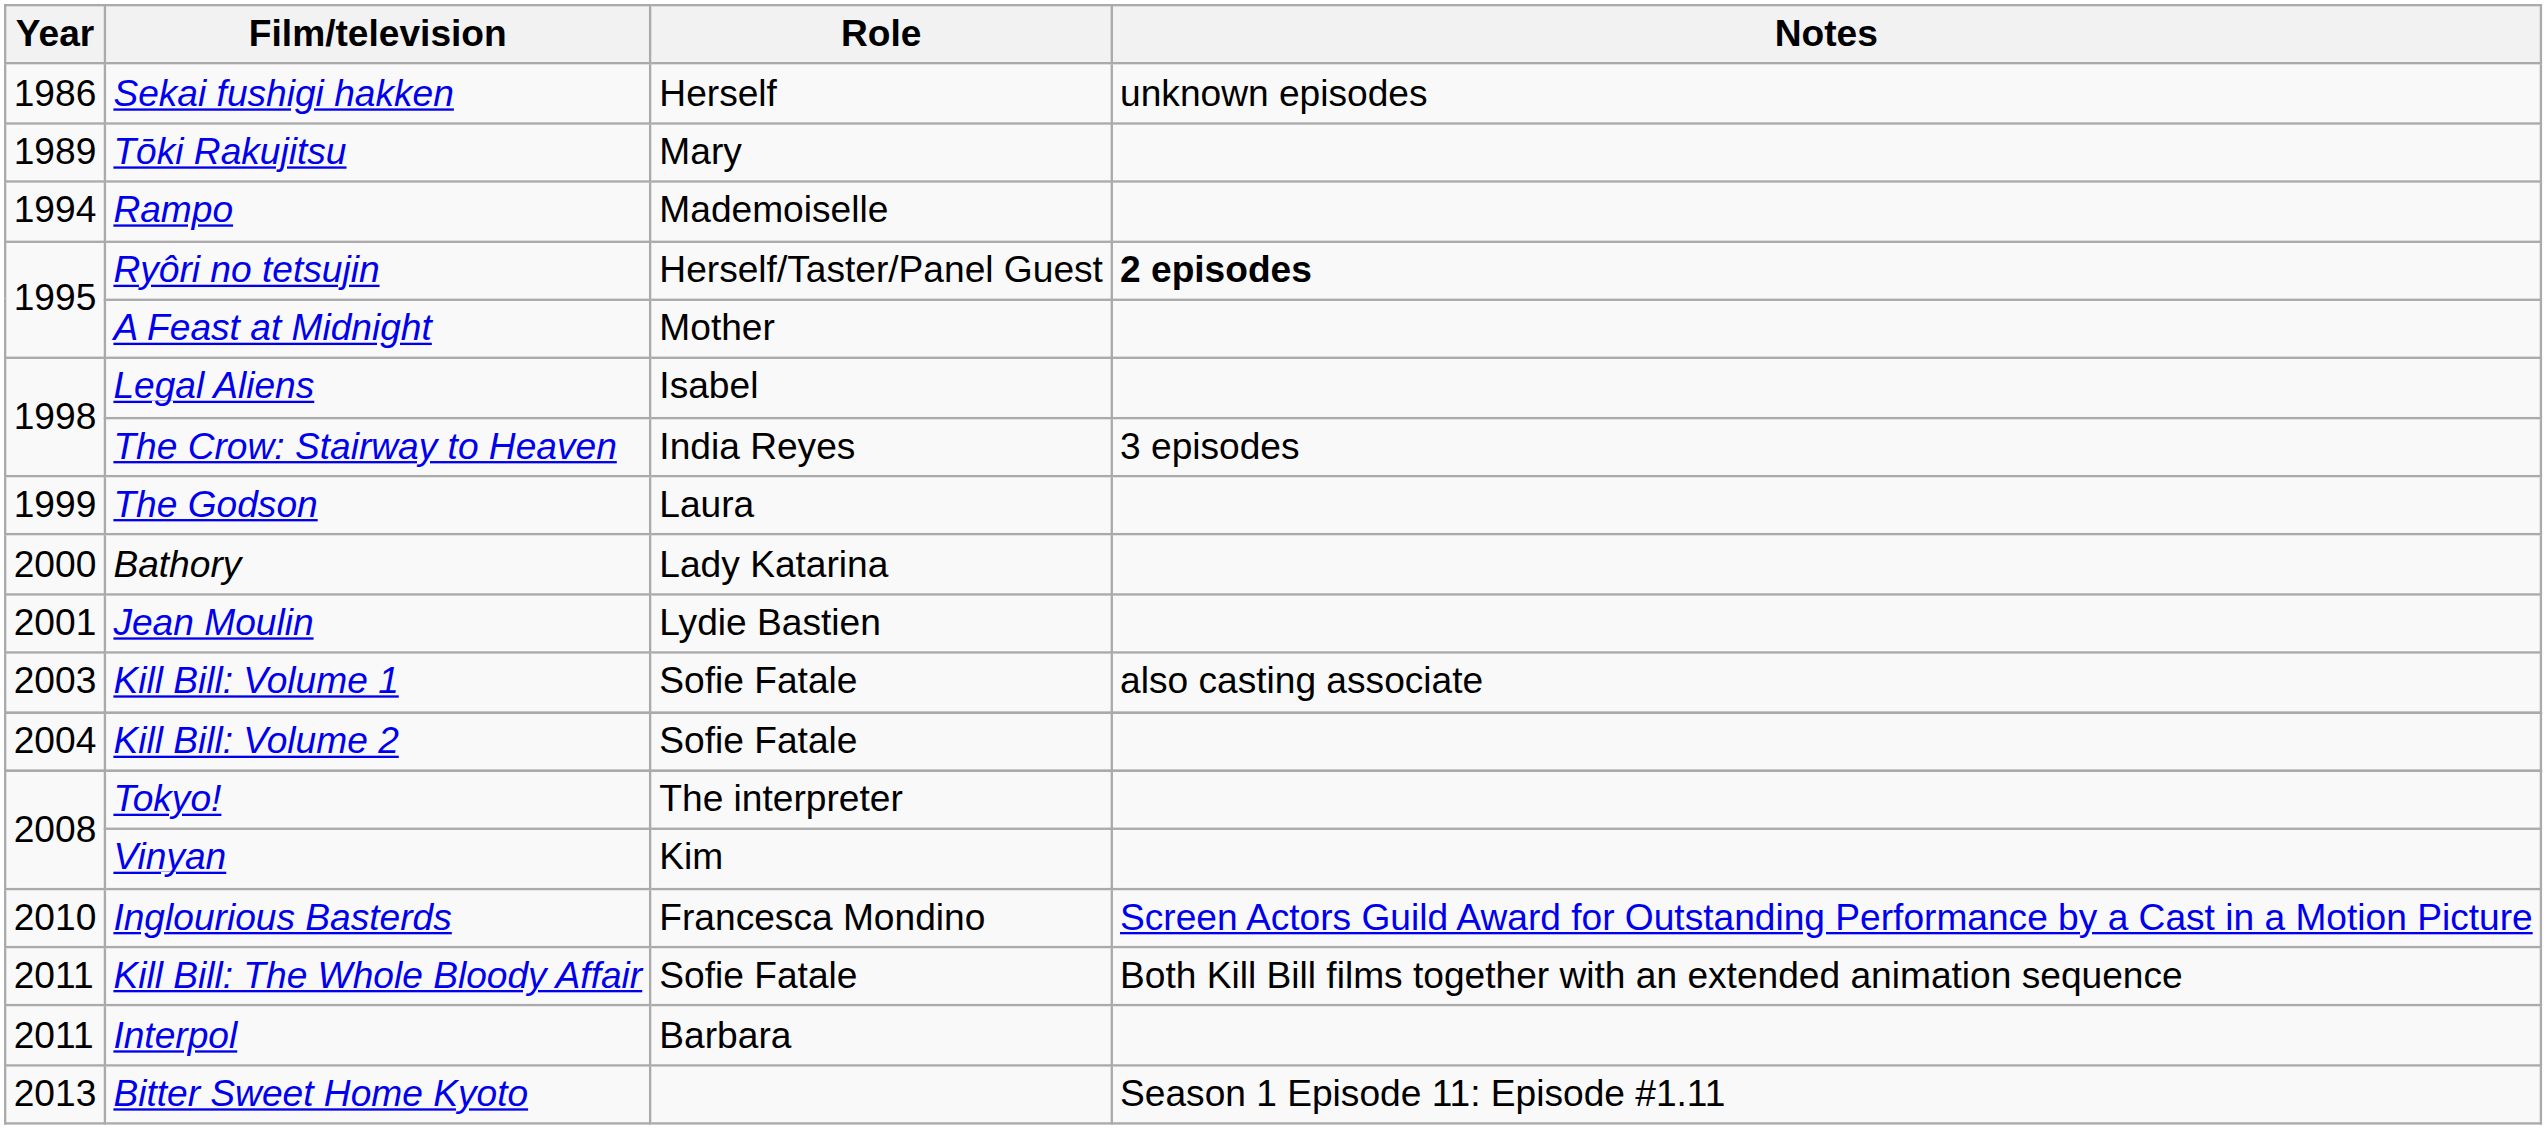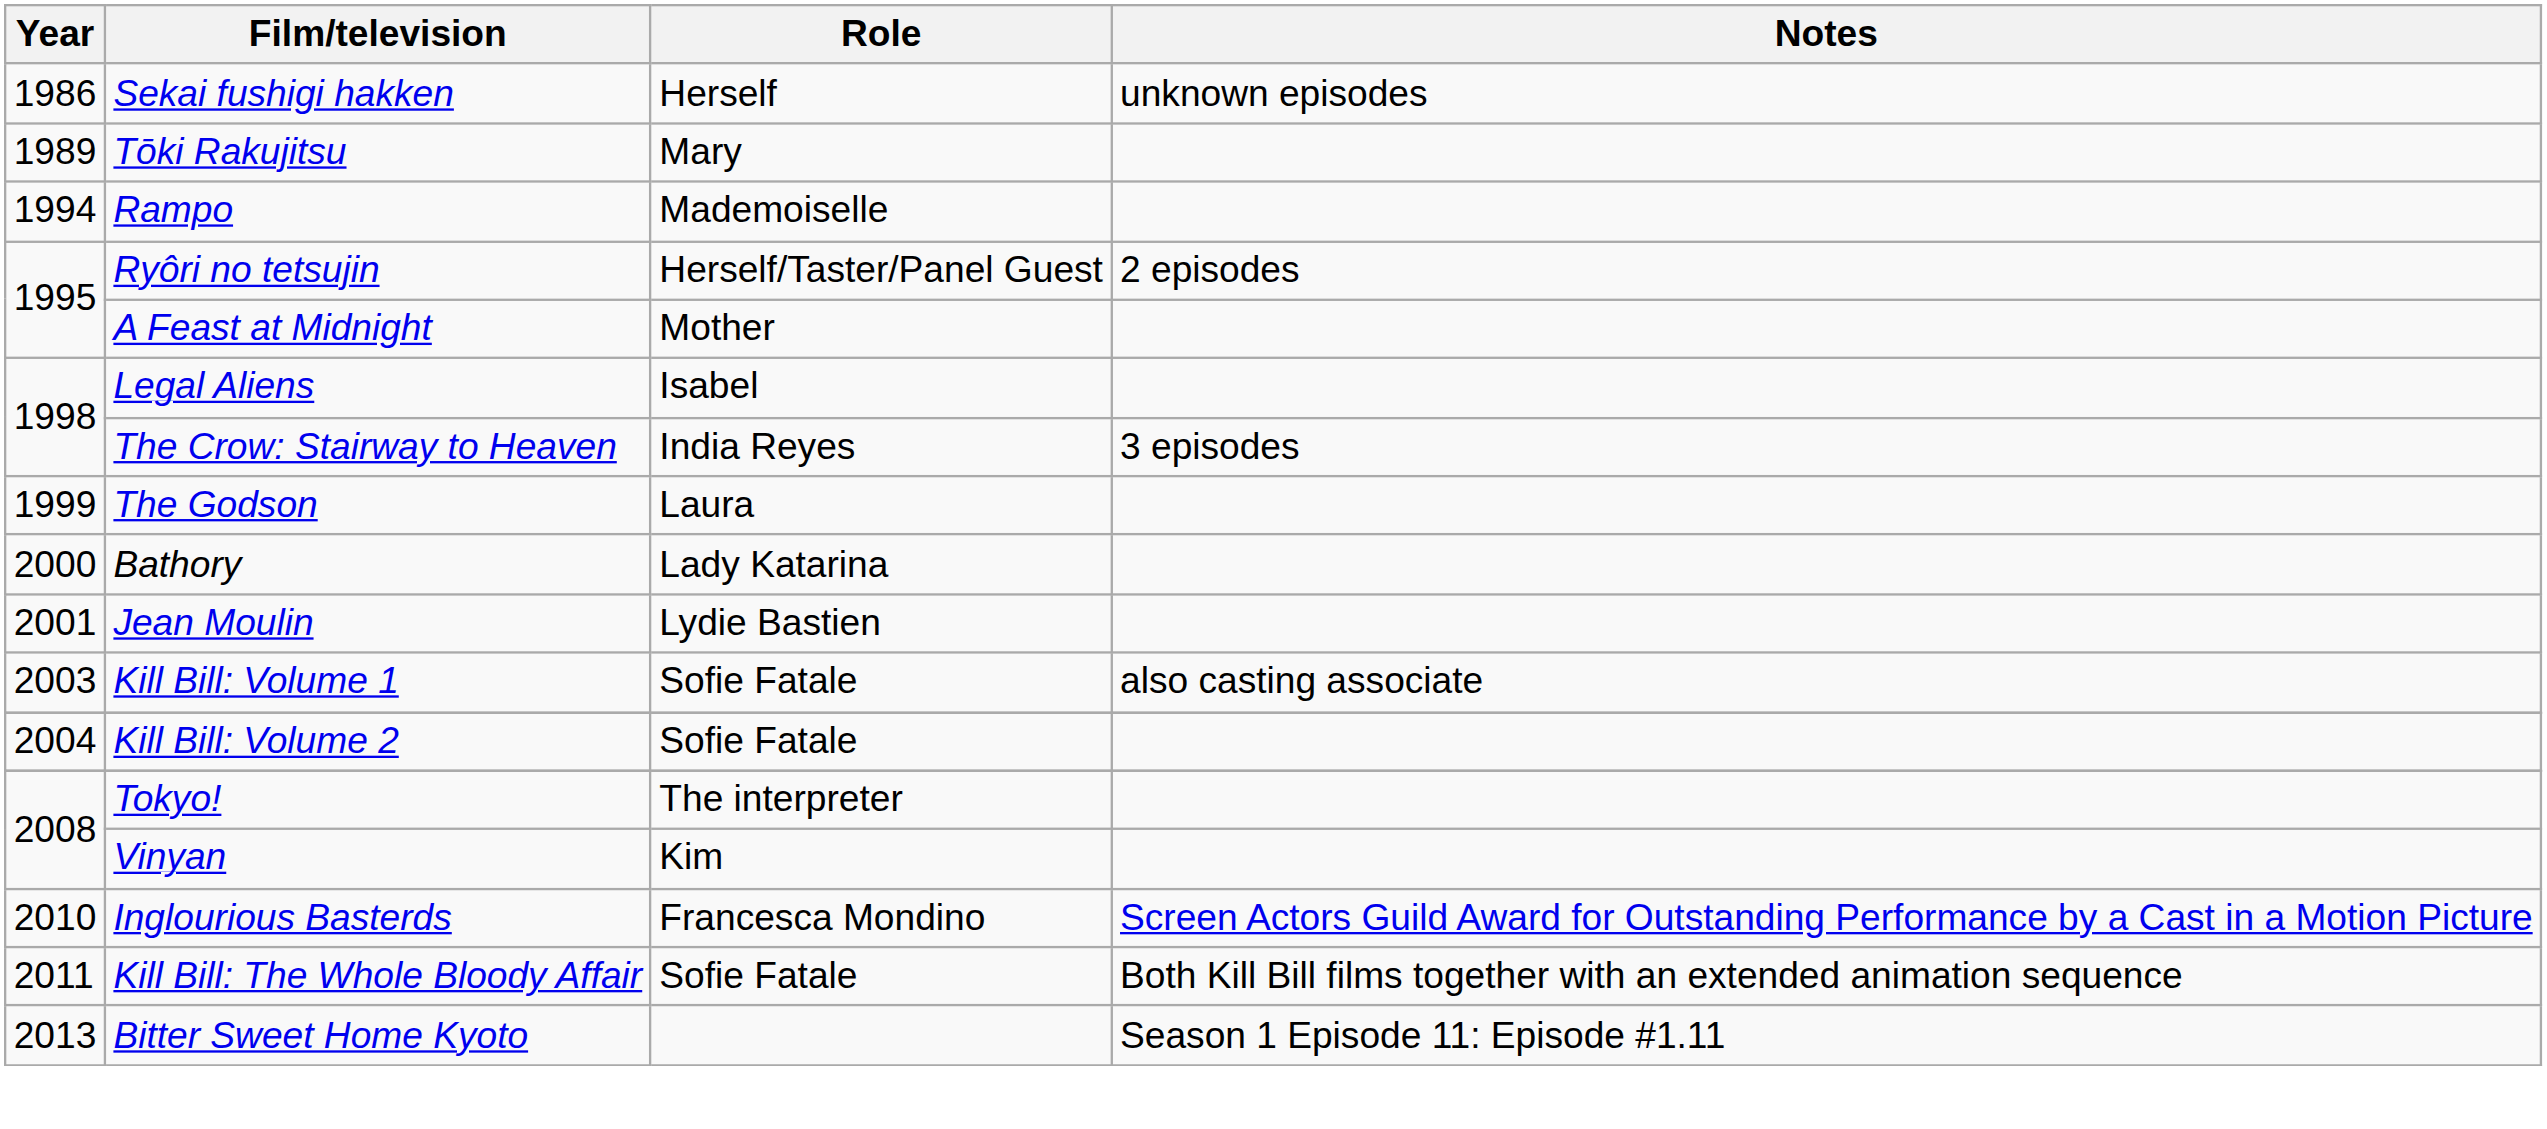Ryôri no tetsujin | Notes: bold -> normal
- row: 2011 | Interpol | Barbara
